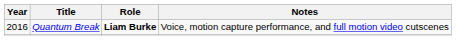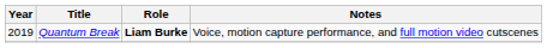Quantum Break | Year: 2016 -> 2019
